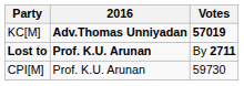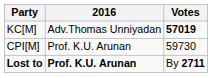KC[M] | 2016: bold -> normal
rows swapped: CPI[M] <-> Lost to
